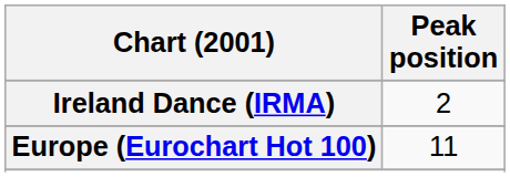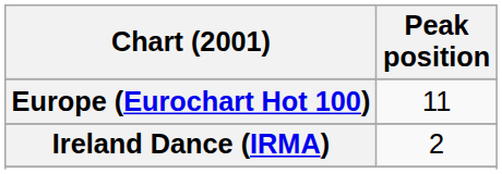rows swapped: Europe (Eurochart Hot 100) <-> Ireland Dance (IRMA)
